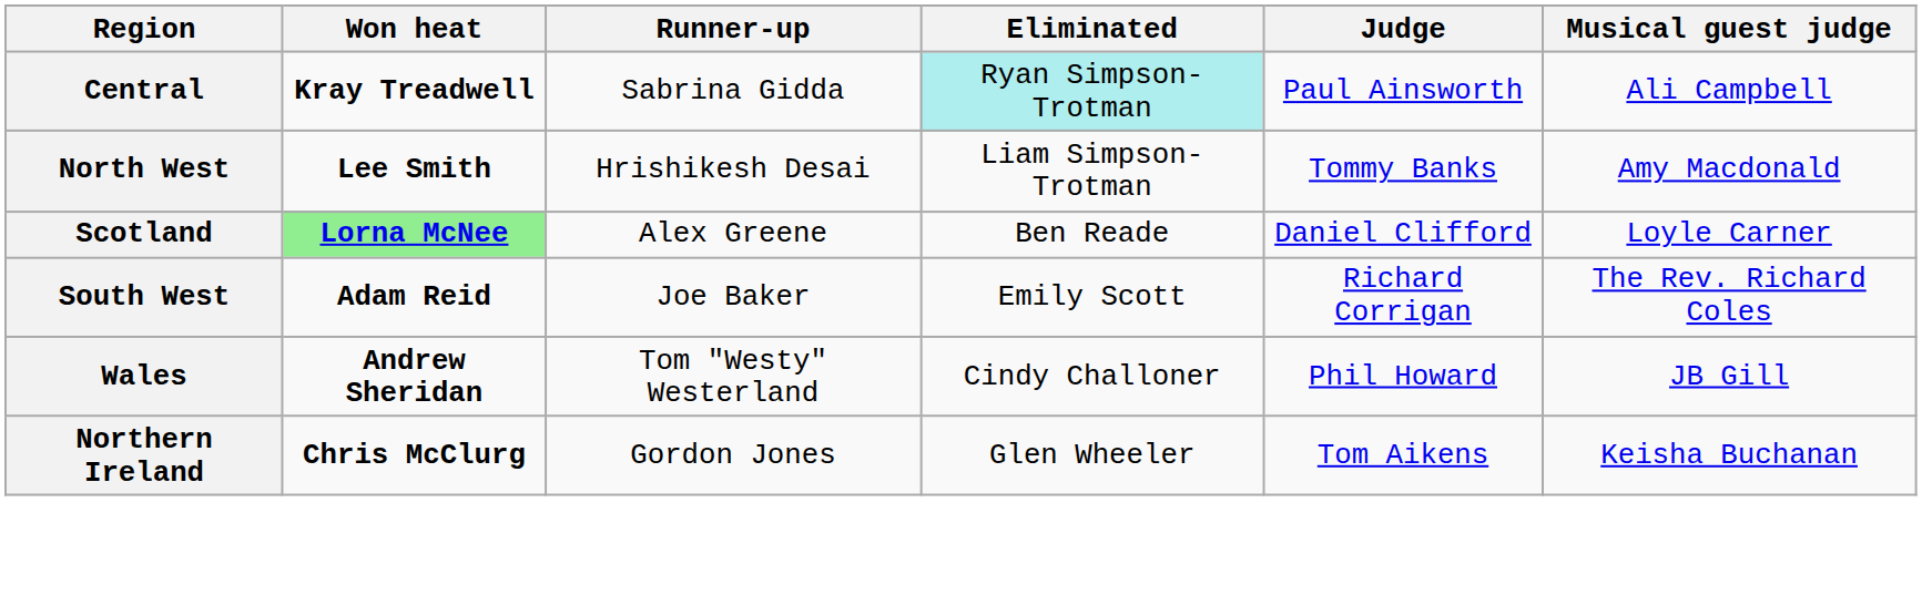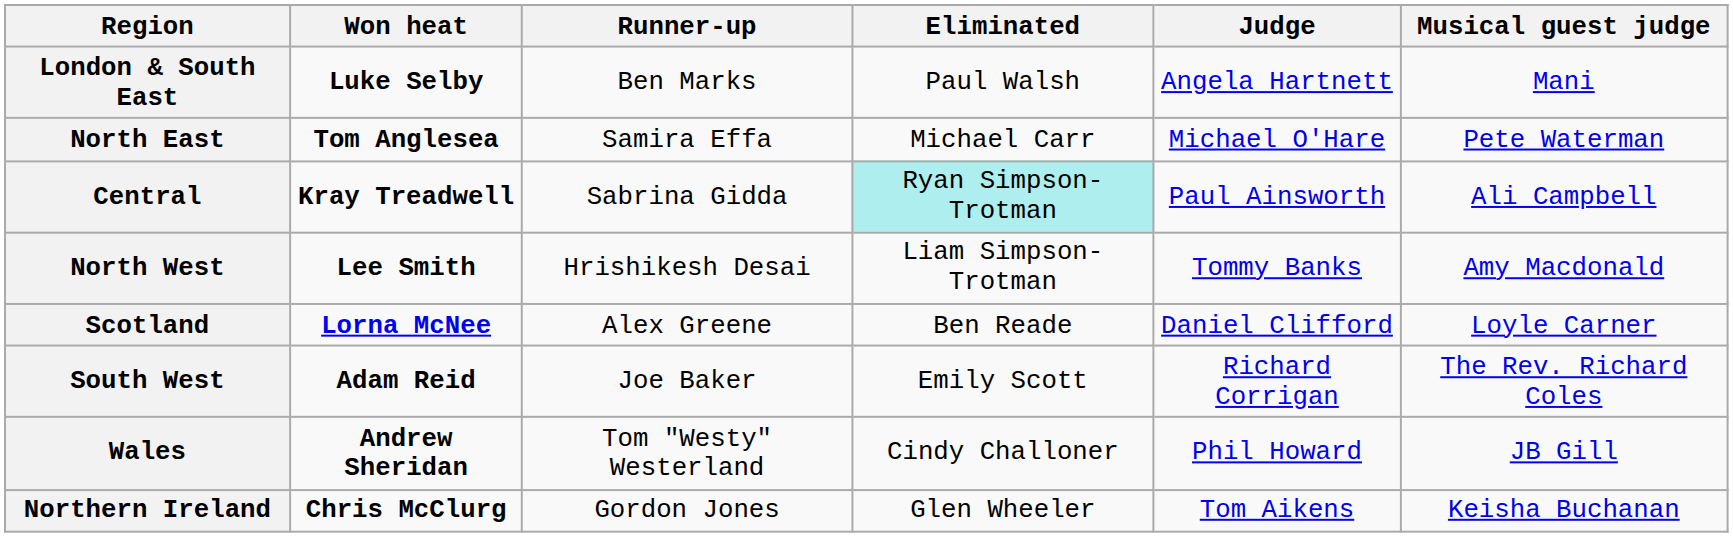+ row: London & South East | Luke Selby | Ben Marks | Paul Walsh | Angela Hartnett | Mani
+ row: North East | Tom Anglesea | Samira Effa | Michael Carr | Michael O'Hare | Pete Waterman
Scotland | Won heat: lightgreen background -> no background
